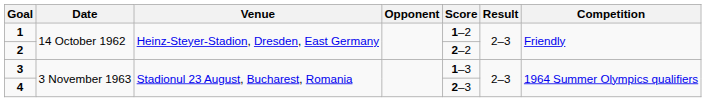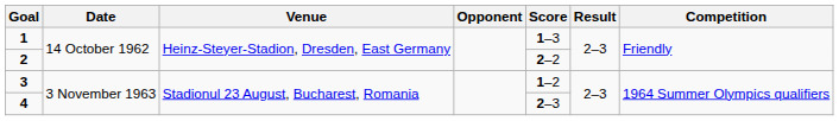1 | Score: 1–2 -> 1–3
3 | Score: 1–3 -> 1–2
